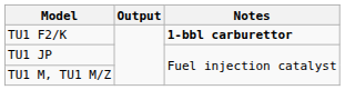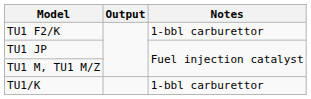TU1 F2/K | Notes: bold -> normal
+ row: TU1/K | 1-bbl carburettor
